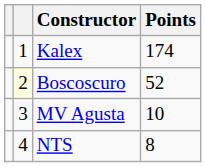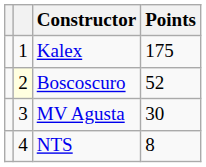Kalex | Points: 174 -> 175
MV Agusta | Points: 10 -> 30
